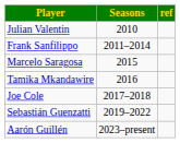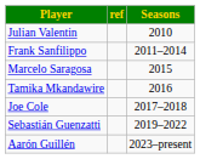columns swapped: Seasons <-> ref
